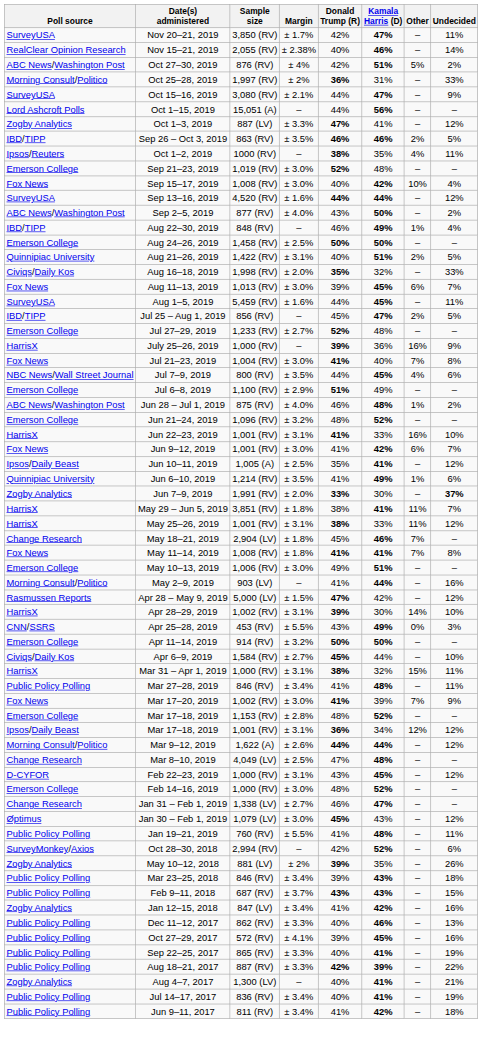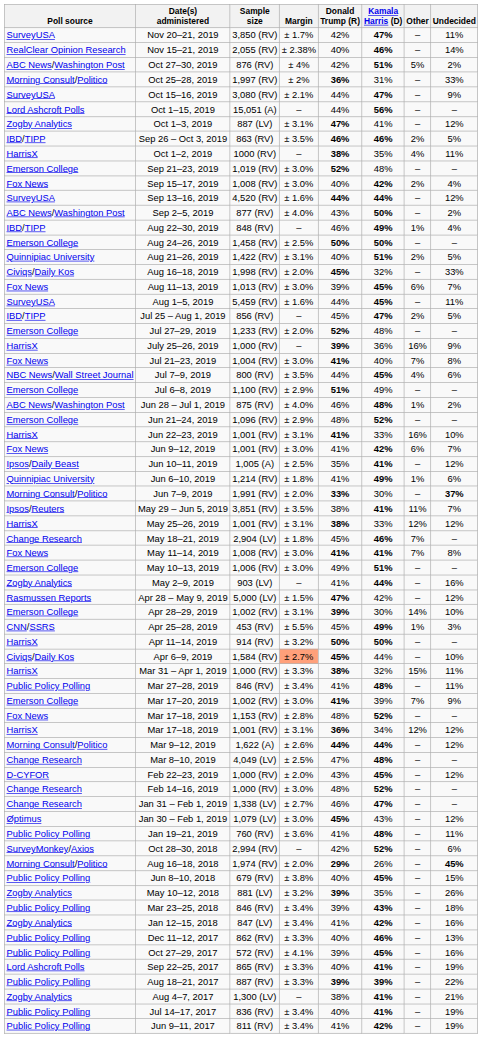Oct 1–3, 2019 | Margin: ± 3.3% -> ± 3.1%
Oct 1–2, 2019 | Poll source: Ipsos/Reuters -> HarrisX
Sep 15–17, 2019 | Other: 10% -> 2%
Aug 16–18, 2019 | Donald Trump (R): 35% -> 45%
Jul 27–29, 2019 | Margin: ± 2.7% -> ± 2.0%
Jun 21–24, 2019 | Margin: ± 3.2% -> ± 2.9%
Jun 6–10, 2019 | Margin: ± 3.5% -> ± 1.8%
Jun 7–9, 2019 | Poll source: Zogby Analytics -> Morning Consult/Politico
May 29 – Jun 5, 2019 | Poll source: HarrisX -> Ipsos/Reuters
May 29 – Jun 5, 2019 | Margin: ± 1.8% -> ± 3.5%
May 25–26, 2019 | Other: 11% -> 12%
May 11–14, 2019 | Margin: ± 1.8% -> ± 3.0%
May 2–9, 2019 | Poll source: Morning Consult/Politico -> Zogby Analytics
Apr 28–29, 2019 | Poll source: HarrisX -> Emerson College
Apr 25–28, 2019 | Donald Trump (R): 43% -> 45%
Apr 25–28, 2019 | Other: 0% -> 1%
Apr 11–14, 2019 | Poll source: Emerson College -> HarrisX
Apr 6–9, 2019 | Margin: no background -> lightsalmon background
Mar 31 – Apr 1, 2019 | Margin: ± 3.1% -> ± 3.3%
Mar 17–20, 2019 | Poll source: Fox News -> Emerson College
Mar 17–18, 2019 / 1,153 (RV) | Poll source: Emerson College -> Fox News
Mar 17–18, 2019 / 1,001 (RV) | Poll source: Ipsos/Daily Beast -> HarrisX
Feb 22–23, 2019 | Margin: ± 3.1% -> ± 2.0%
Feb 14–16, 2019 | Poll source: Emerson College -> Change Research
Jan 19–21, 2019 | Margin: ± 5.5% -> ± 3.6%
+ row: Morning Consult/Politico | Aug 16–18, 2018 | 1,974 (RV) | ± 2.0% | 29% | 26% | – | 45%
+ row: Public Policy Polling | Jun 8–10, 2018 | 679 (RV) | ± 3.8% | 40% | 45% | – | 15%
May 10–12, 2018 | Margin: ± 2% -> ± 3.2%
- row: Public Policy Polling | Feb 9–11, 2018 | 687 (RV) | ± 3.7% | 43% | 43% | – | 15%
Sep 22–25, 2017 | Poll source: Public Policy Polling -> Lord Ashcroft Polls
Aug 18–21, 2017 | Donald Trump (R): 42% -> 39%
Aug 4–7, 2017 | Donald Trump (R): 40% -> 38%
Jun 9–11, 2017 | Undecided: 18% -> 19%
